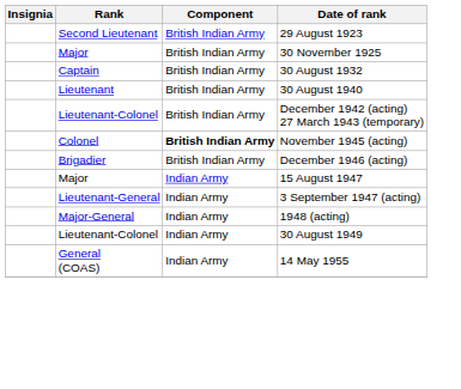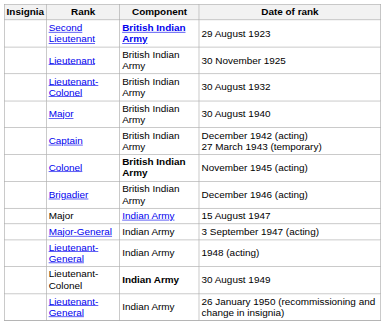29 August 1923 | Component: normal -> bold
30 November 1925 | Rank: Major -> Lieutenant
30 August 1932 | Rank: Captain -> Lieutenant-Colonel
30 August 1940 | Rank: Lieutenant -> Major
December 1942 (acting) 27 March 1943 (temporary) | Rank: Lieutenant-Colonel -> Captain
3 September 1947 (acting) | Rank: Lieutenant-General -> Major-General
1948 (acting) | Rank: Major-General -> Lieutenant-General
30 August 1949 | Component: normal -> bold
+ row: Lieutenant-General | Indian Army | 26 January 1950 (recommissioning and change in insignia)
- row: General (COAS) | Indian Army | 14 May 1955
